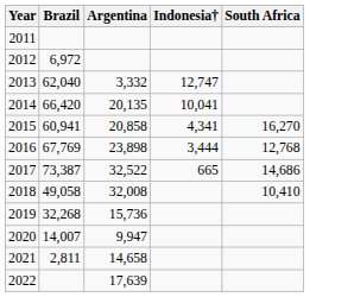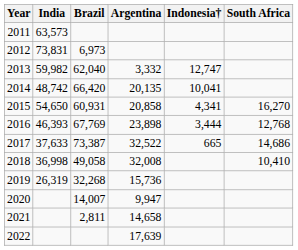+ column: India | 63,573 | 73,831 | 59,982 | 48,742 | 54,650 | 46,393 | 37,633 | 36,998 | 26,319
2012 | Brazil: 6,972 -> 6,973
2015 | Brazil: 60,941 -> 60,931
